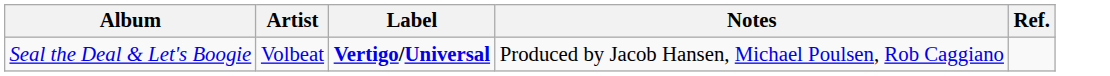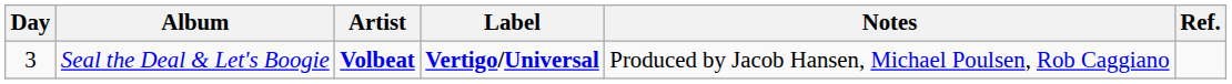+ column: Day | 3
Seal the Deal & Let's Boogie | Artist: normal -> bold
